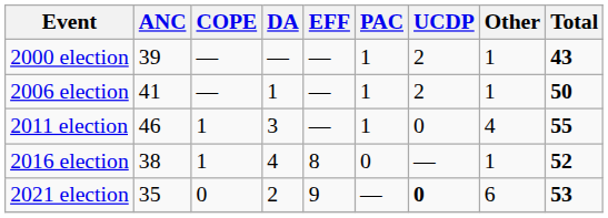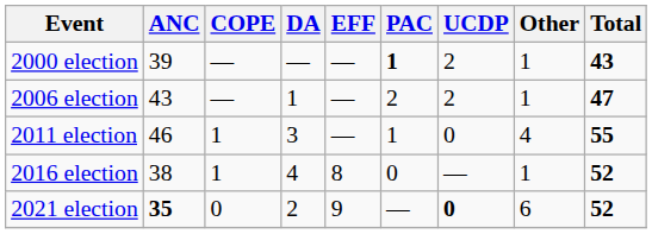2000 election | PAC: normal -> bold
2006 election | ANC: 41 -> 43
2006 election | PAC: 1 -> 2
2006 election | Total: 50 -> 47
2021 election | ANC: normal -> bold
2021 election | Total: 53 -> 52
